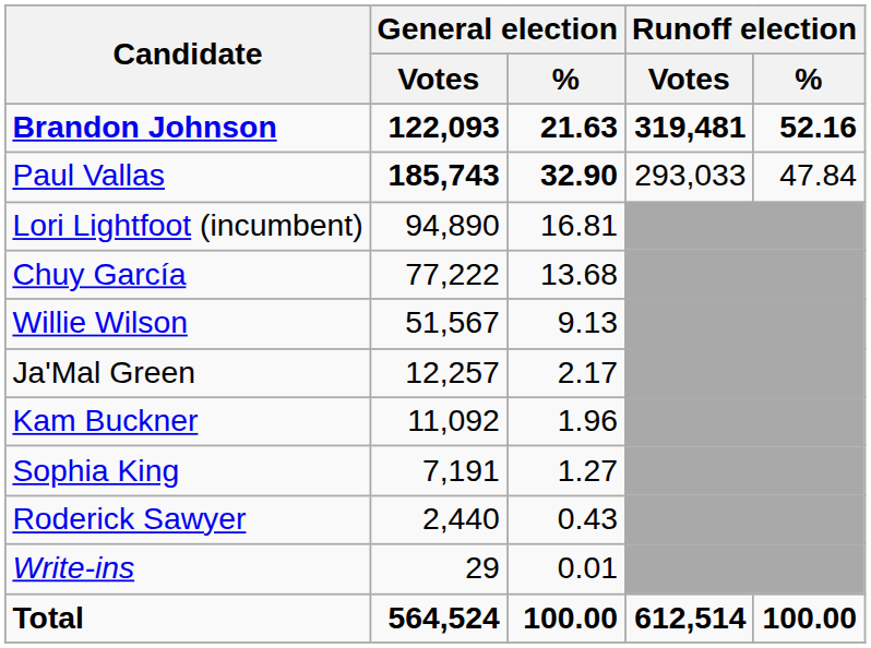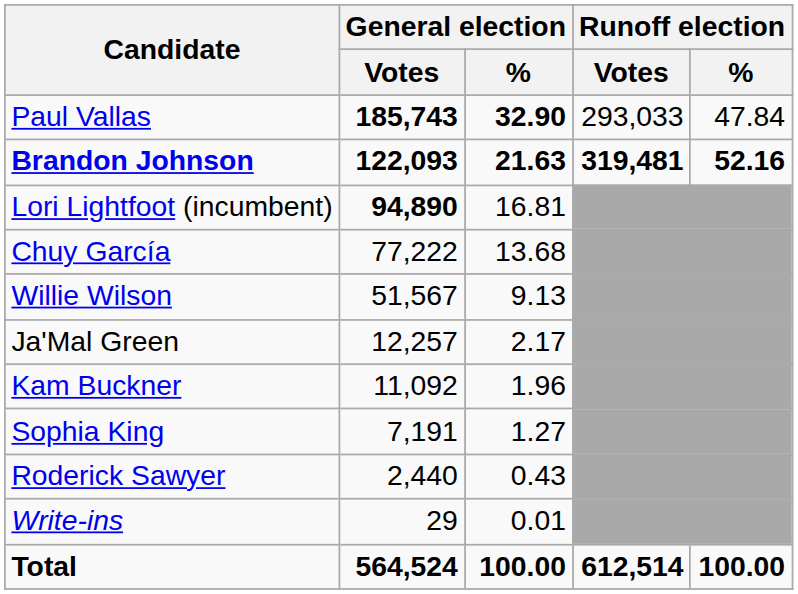rows swapped: Brandon Johnson <-> Paul Vallas
Lori Lightfoot (incumbent) | General election / Votes: normal -> bold
